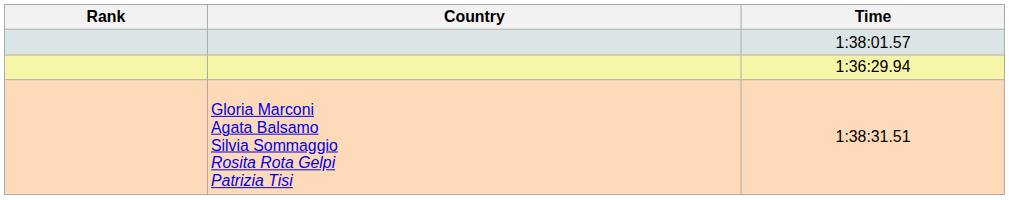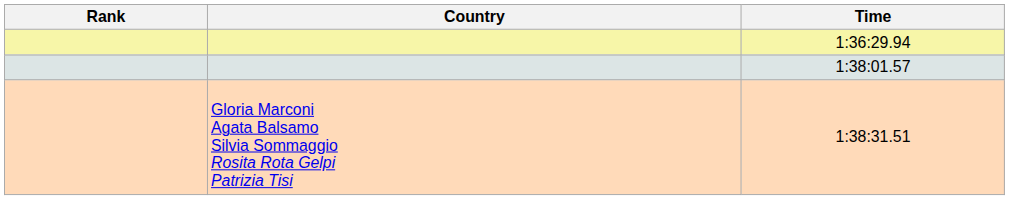rows swapped: 1:36:29.94 <-> 1:38:01.57
